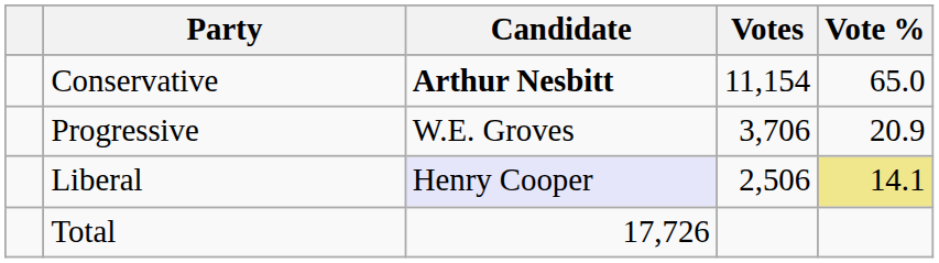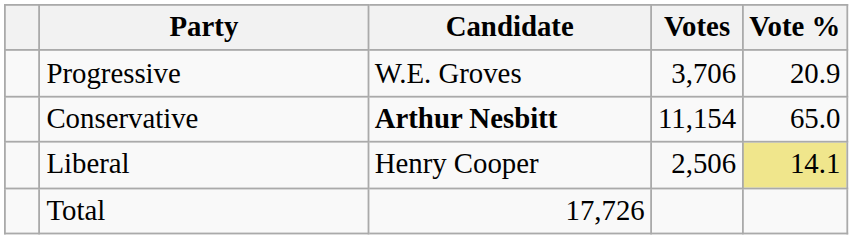rows swapped: Conservative <-> Progressive
Liberal | Candidate: lavender background -> no background
